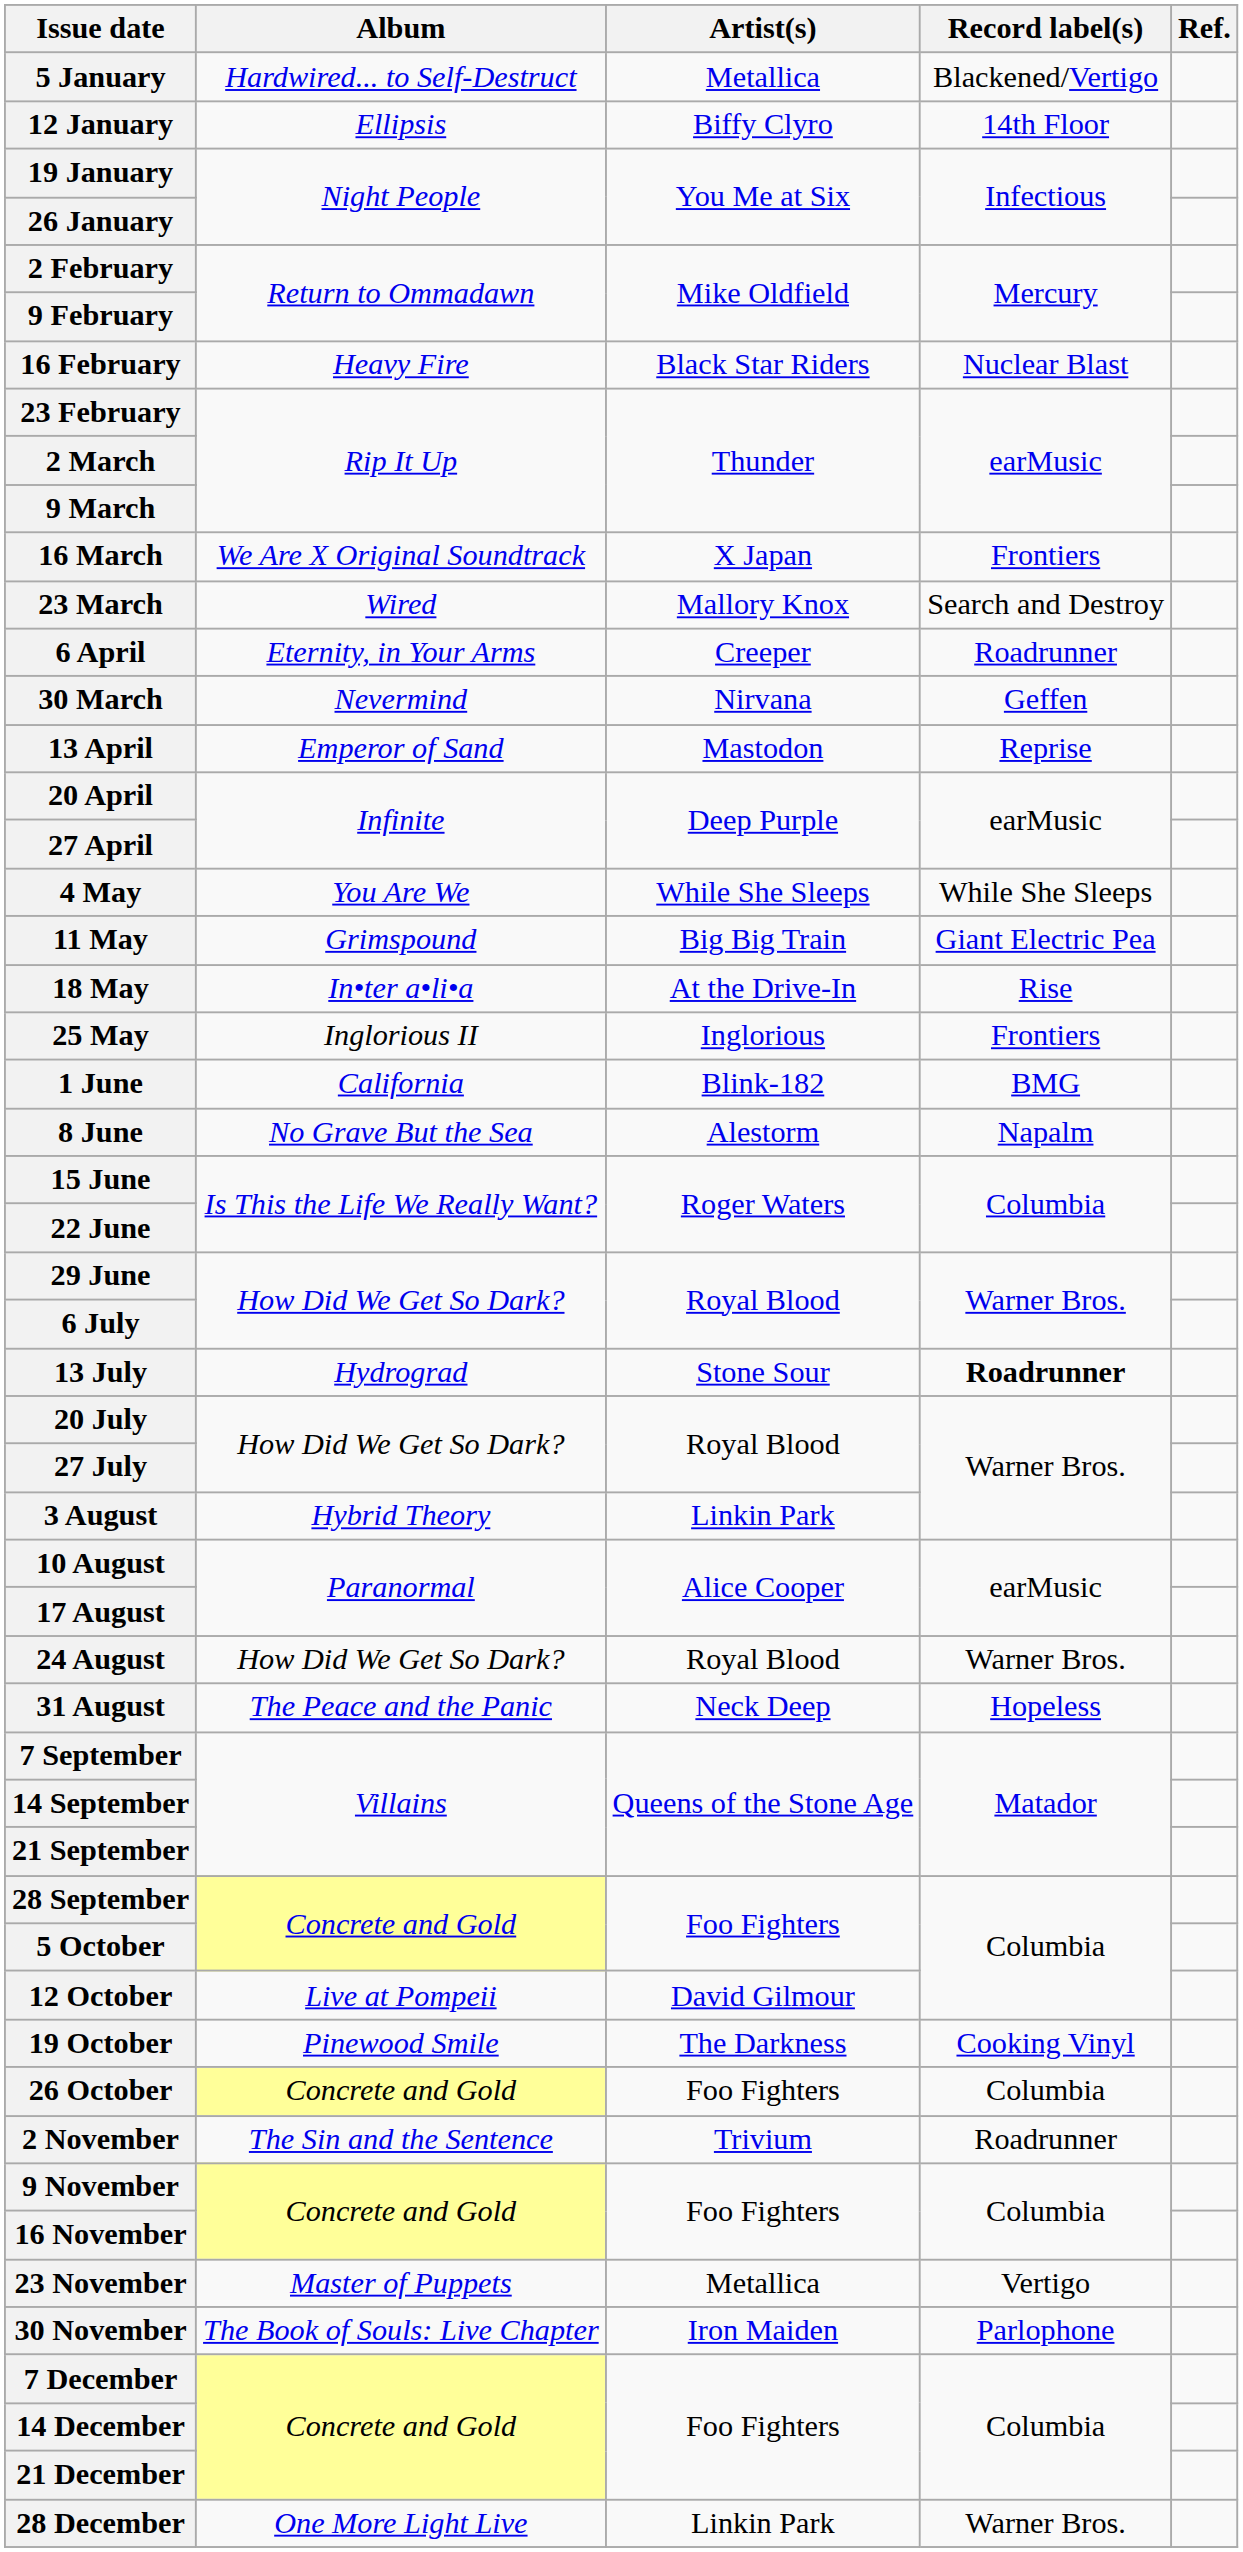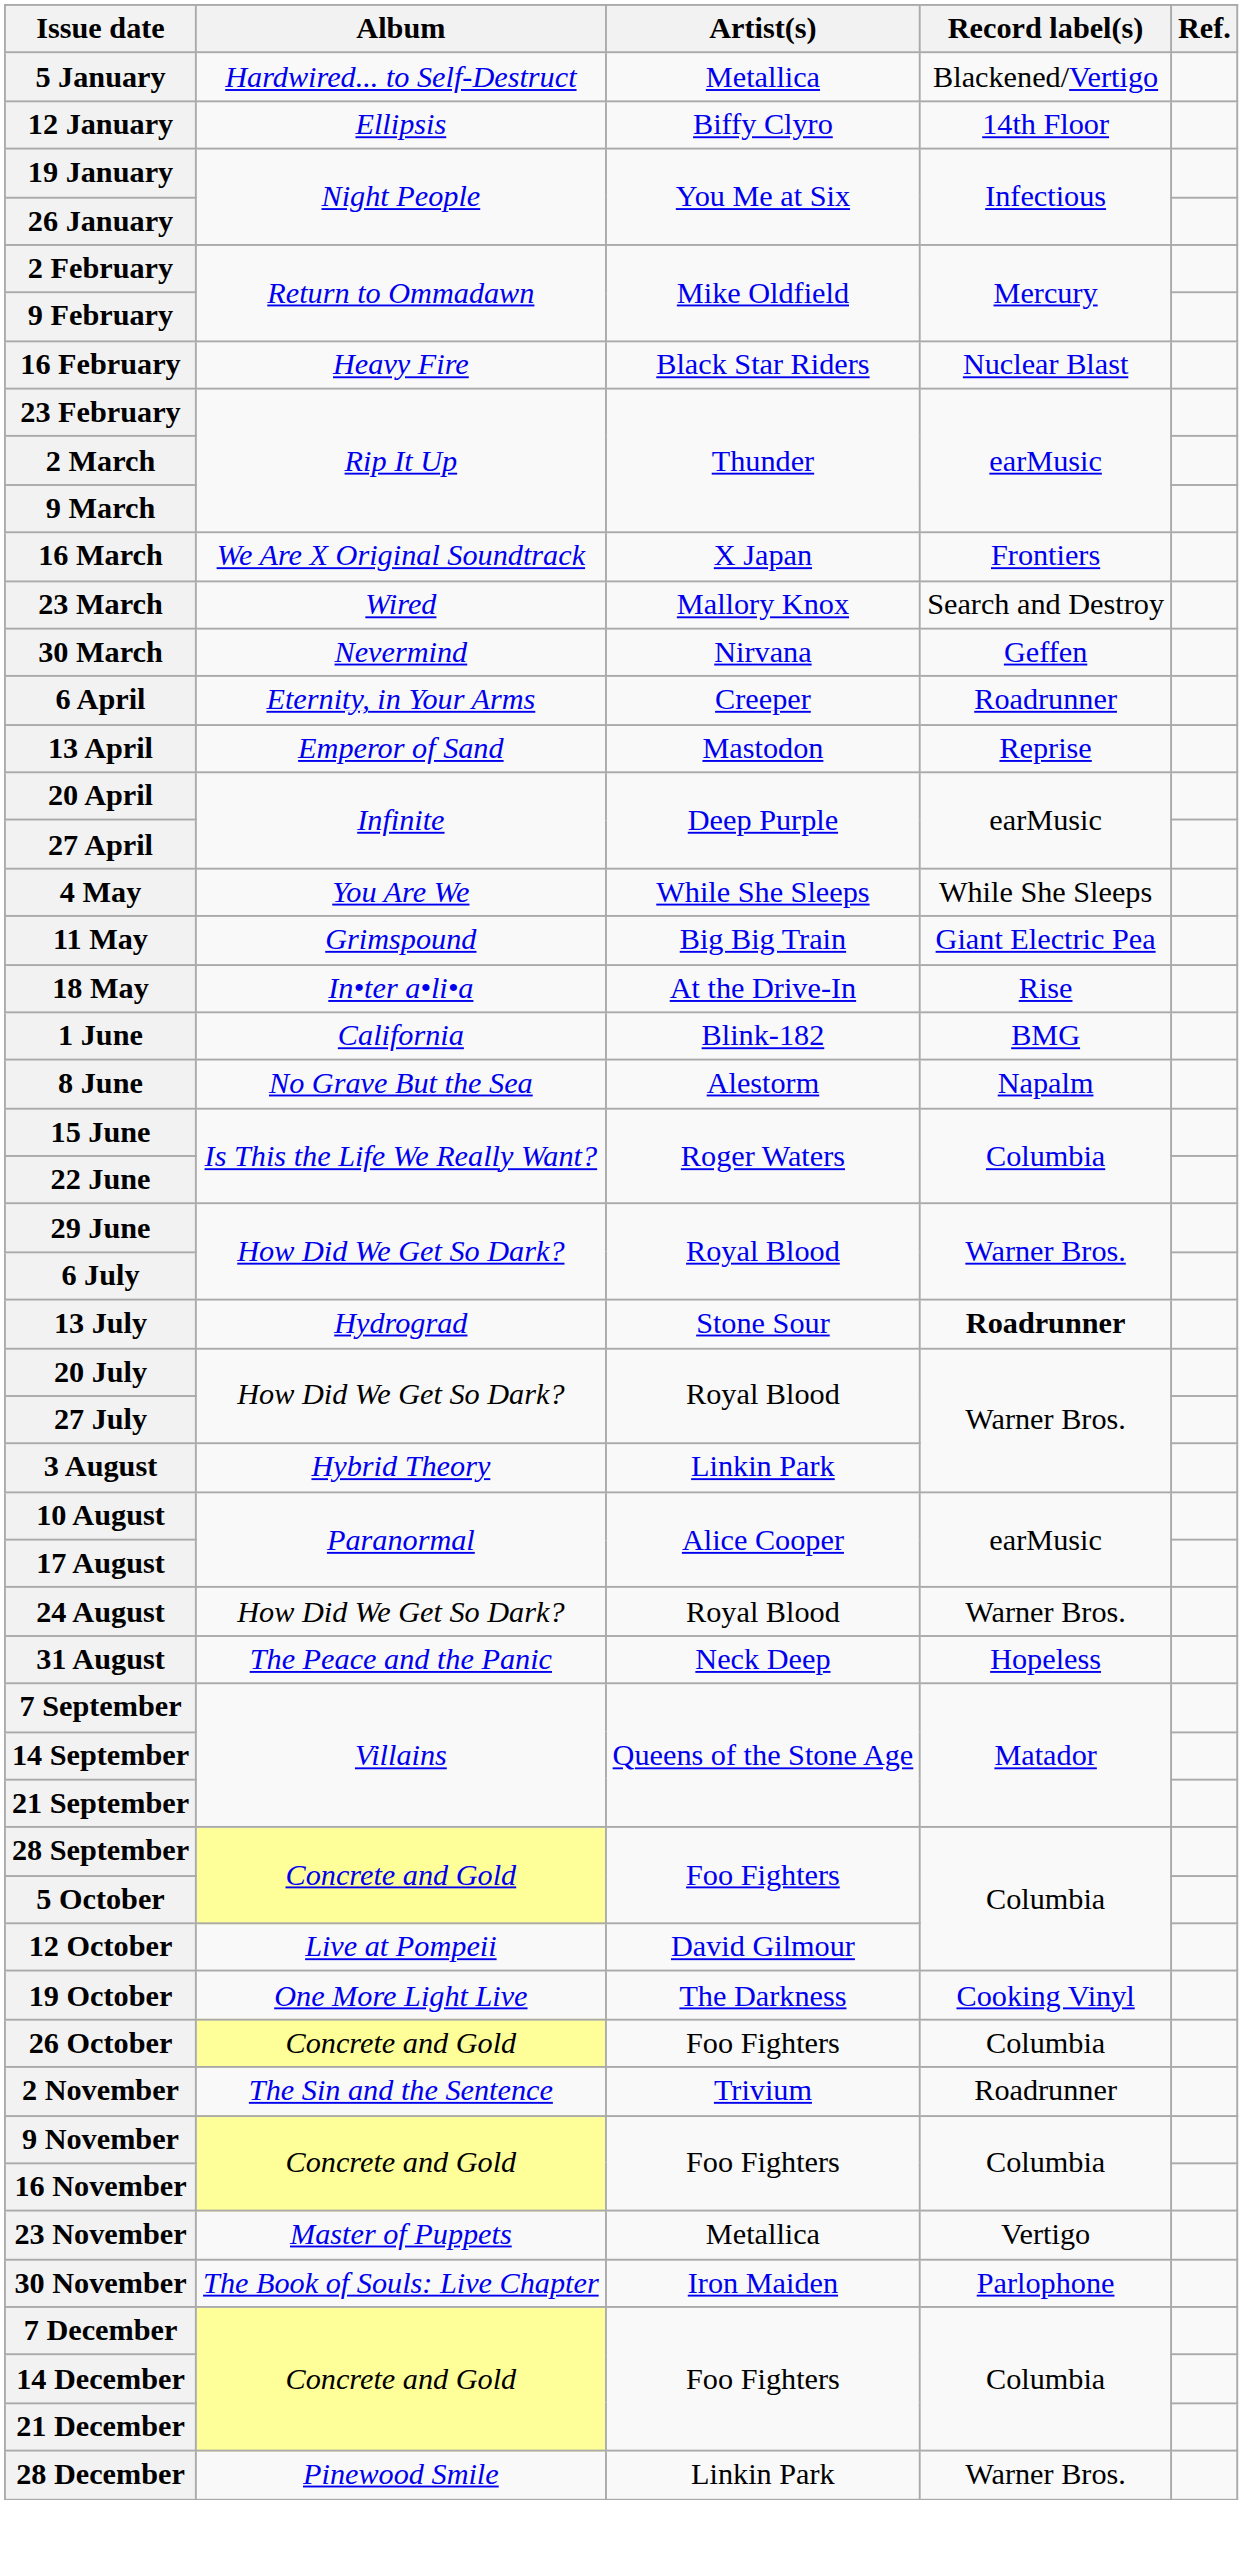rows swapped: 30 March <-> 6 April
- row: 25 May | Inglorious II | Inglorious | Frontiers
19 October | Album: Pinewood Smile -> One More Light Live
28 December | Album: One More Light Live -> Pinewood Smile
